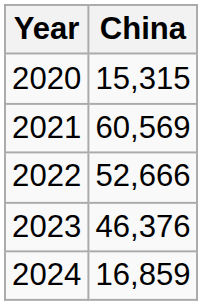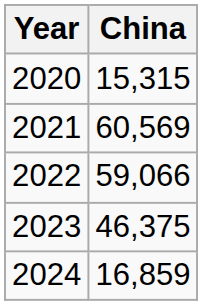2022 | China: 52,666 -> 59,066
2023 | China: 46,376 -> 46,375
